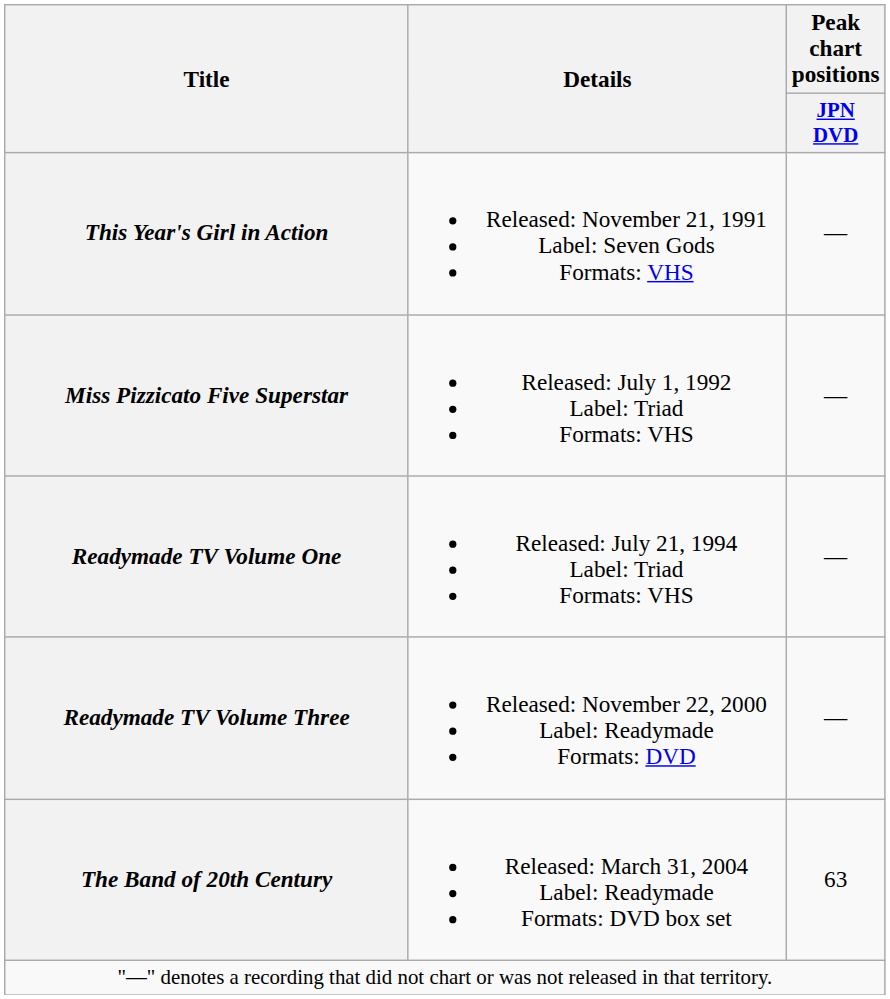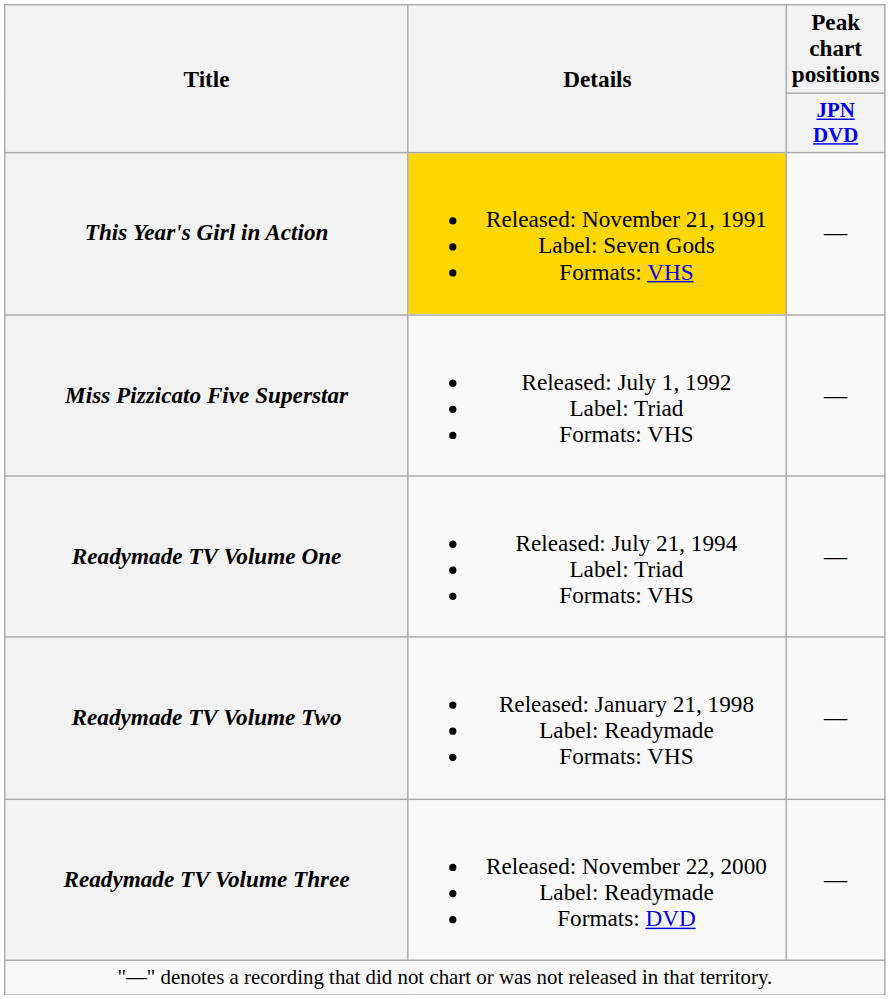This Year's Girl in Action | Details: no background -> gold background
+ row: Readymade TV Volume Two | Released: January 21, 1998 Label: Readymade Formats: VHS | —
- row: The Band of 20th Century | Released: March 31, 2004 Label: Readymade Formats: DVD box set | 63
